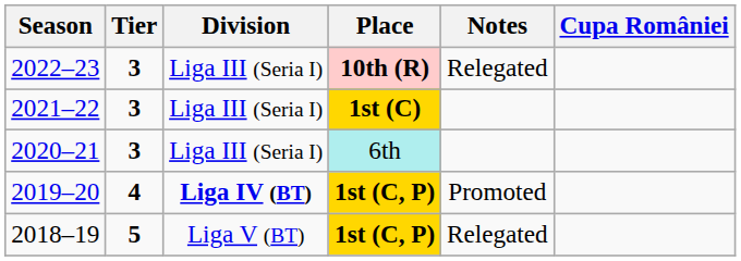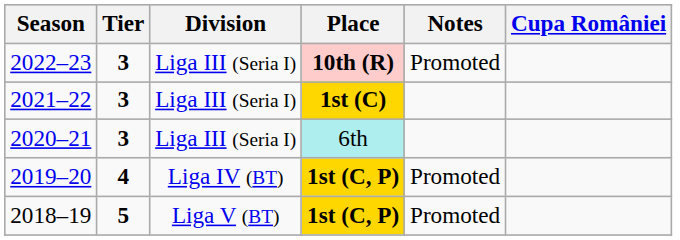2022–23 | Notes: Relegated -> Promoted
2019–20 | Division: bold -> normal
2018–19 | Notes: Relegated -> Promoted
